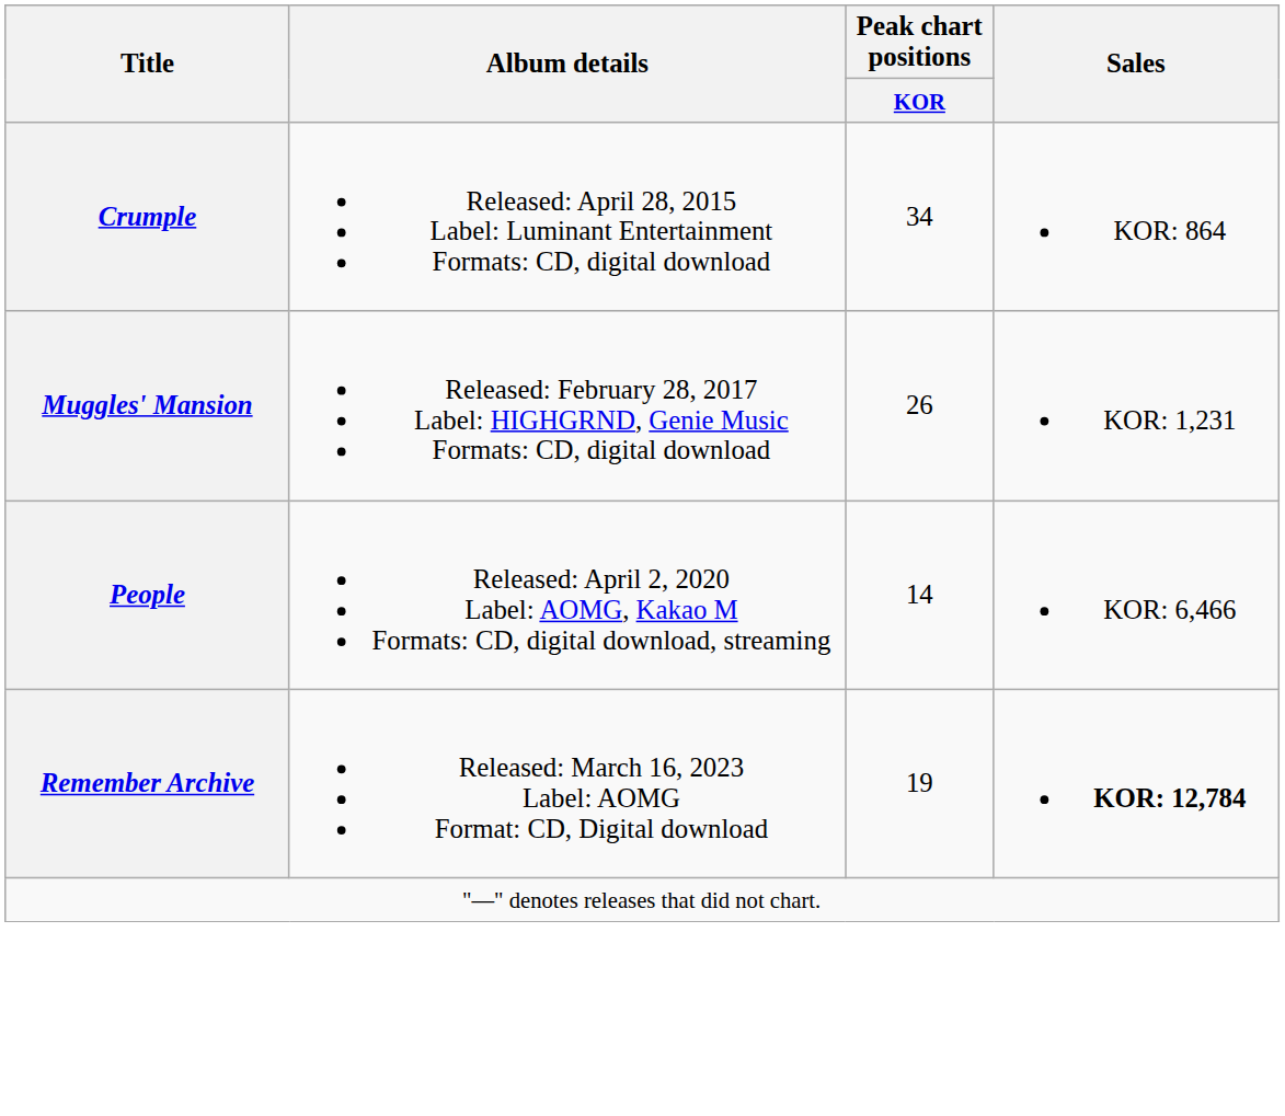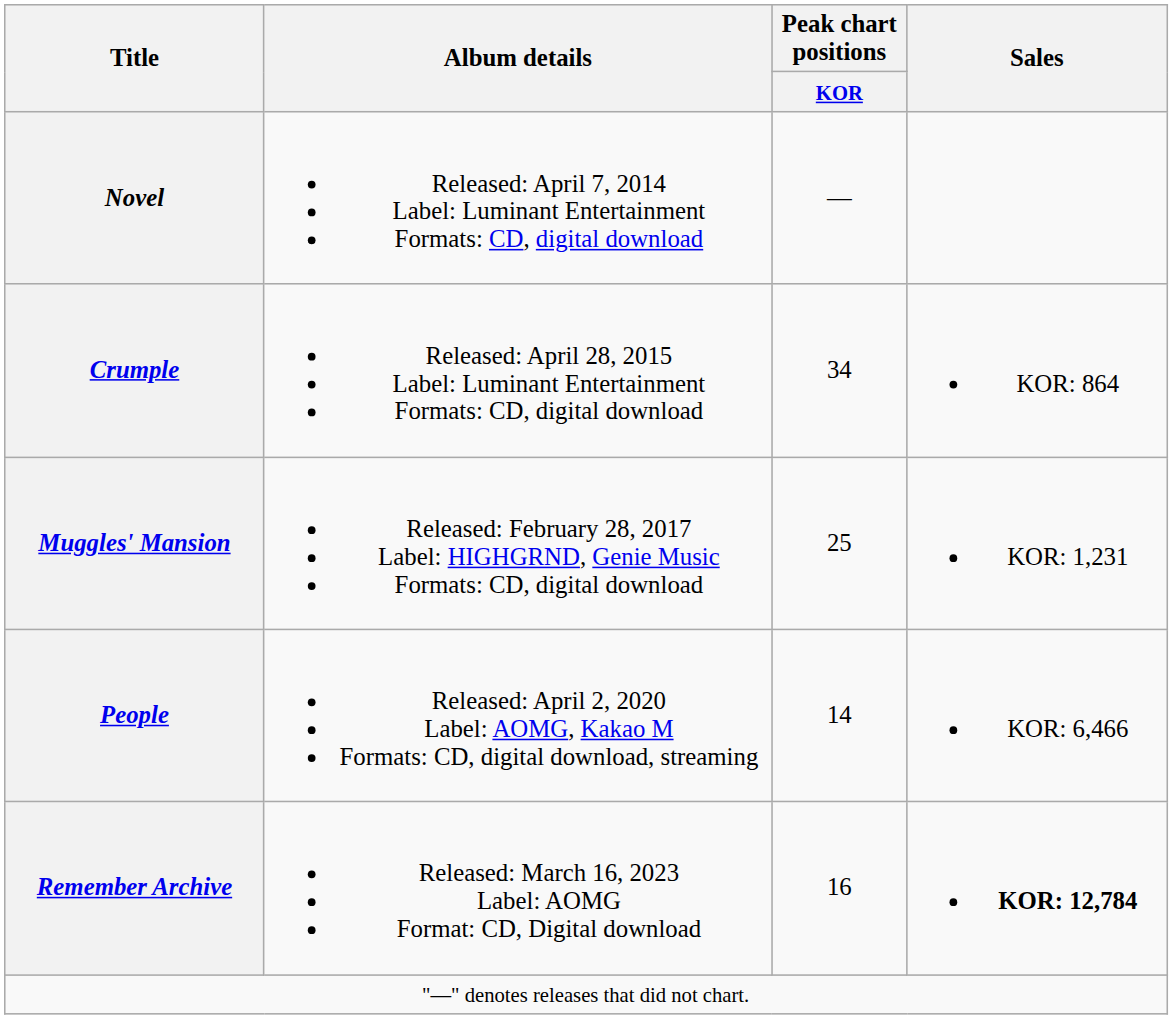+ row: Novel | Released: April 7, 2014 Label: Luminant Entertainment Formats: CD, digital download | —
Muggles' Mansion | Peak chart positions / KOR: 26 -> 25
Remember Archive | Peak chart positions / KOR: 19 -> 16
